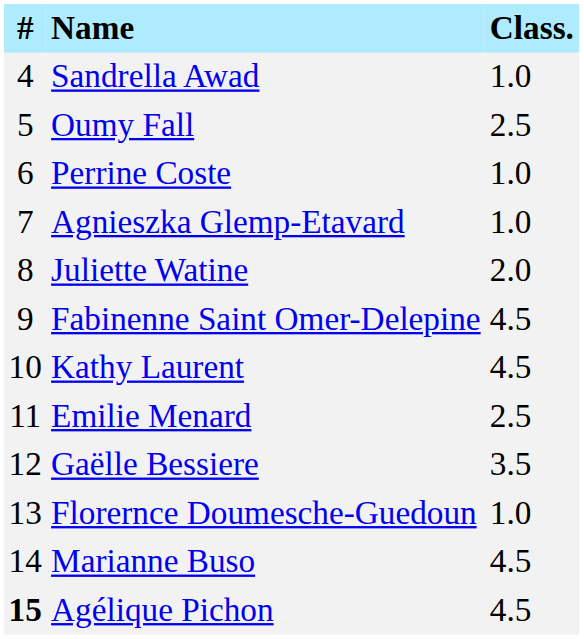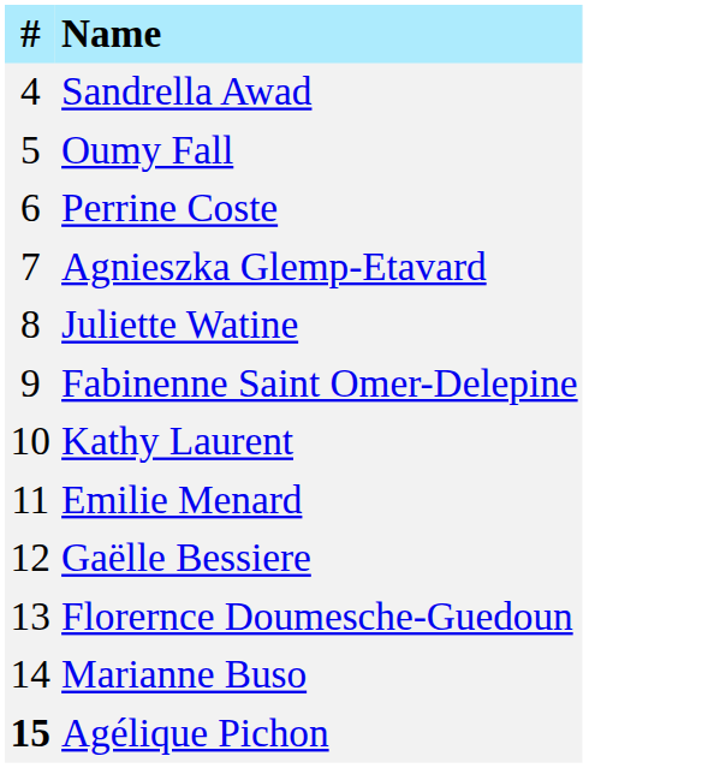- column: Class. | 1.0 | 2.5 | 1.0 | 1.0 | 2.0 | 4.5 | 4.5 | 2.5 | 3.5 | 1.0 | 4.5 | 4.5
